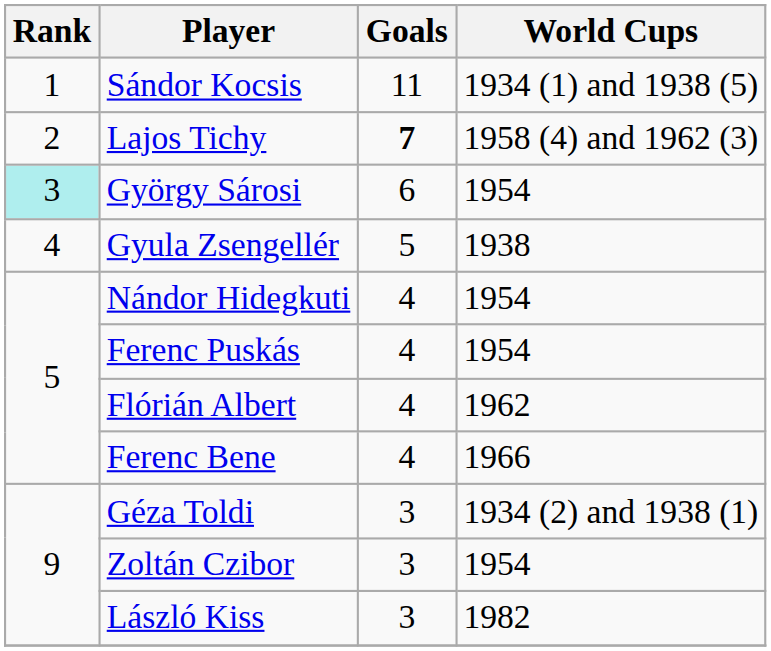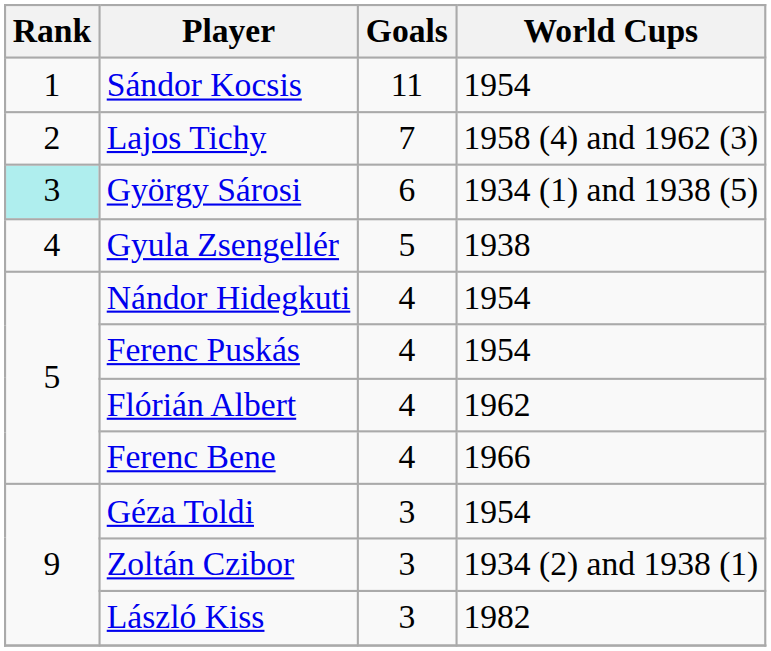Sándor Kocsis | World Cups: 1934 (1) and 1938 (5) -> 1954
Lajos Tichy | Goals: bold -> normal
György Sárosi | World Cups: 1954 -> 1934 (1) and 1938 (5)
Géza Toldi | World Cups: 1934 (2) and 1938 (1) -> 1954
Zoltán Czibor | World Cups: 1954 -> 1934 (2) and 1938 (1)
